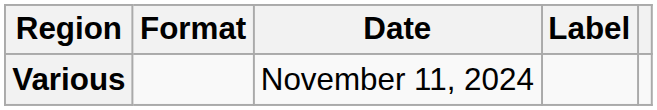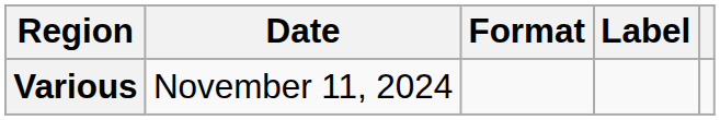columns swapped: Date <-> Format
